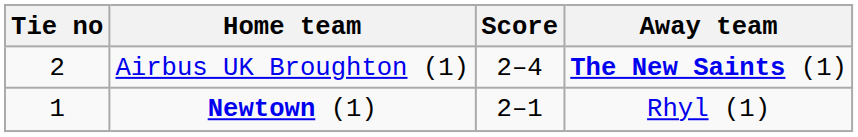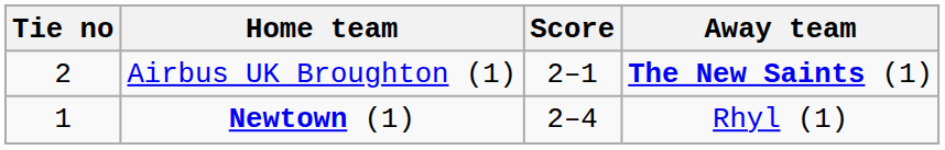Airbus UK Broughton (1) | Score: 2–4 -> 2–1
Newtown (1) | Score: 2–1 -> 2–4
